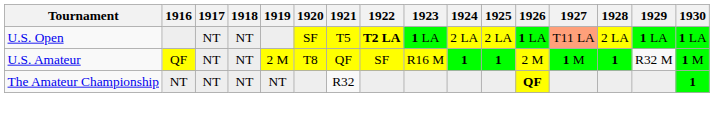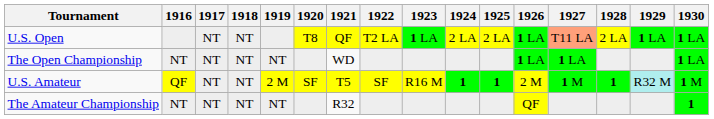U.S. Open | 1920: SF -> T8
U.S. Open | 1921: T5 -> QF
U.S. Open | 1922: bold -> normal
+ row: The Open Championship | NT | NT | NT | NT | WD | 1 LA | 1 LA | 1 LA
U.S. Amateur | 1920: T8 -> SF
U.S. Amateur | 1921: QF -> T5
U.S. Amateur | 1929: no background -> paleturquoise background
The Amateur Championship | 1926: bold -> normal
